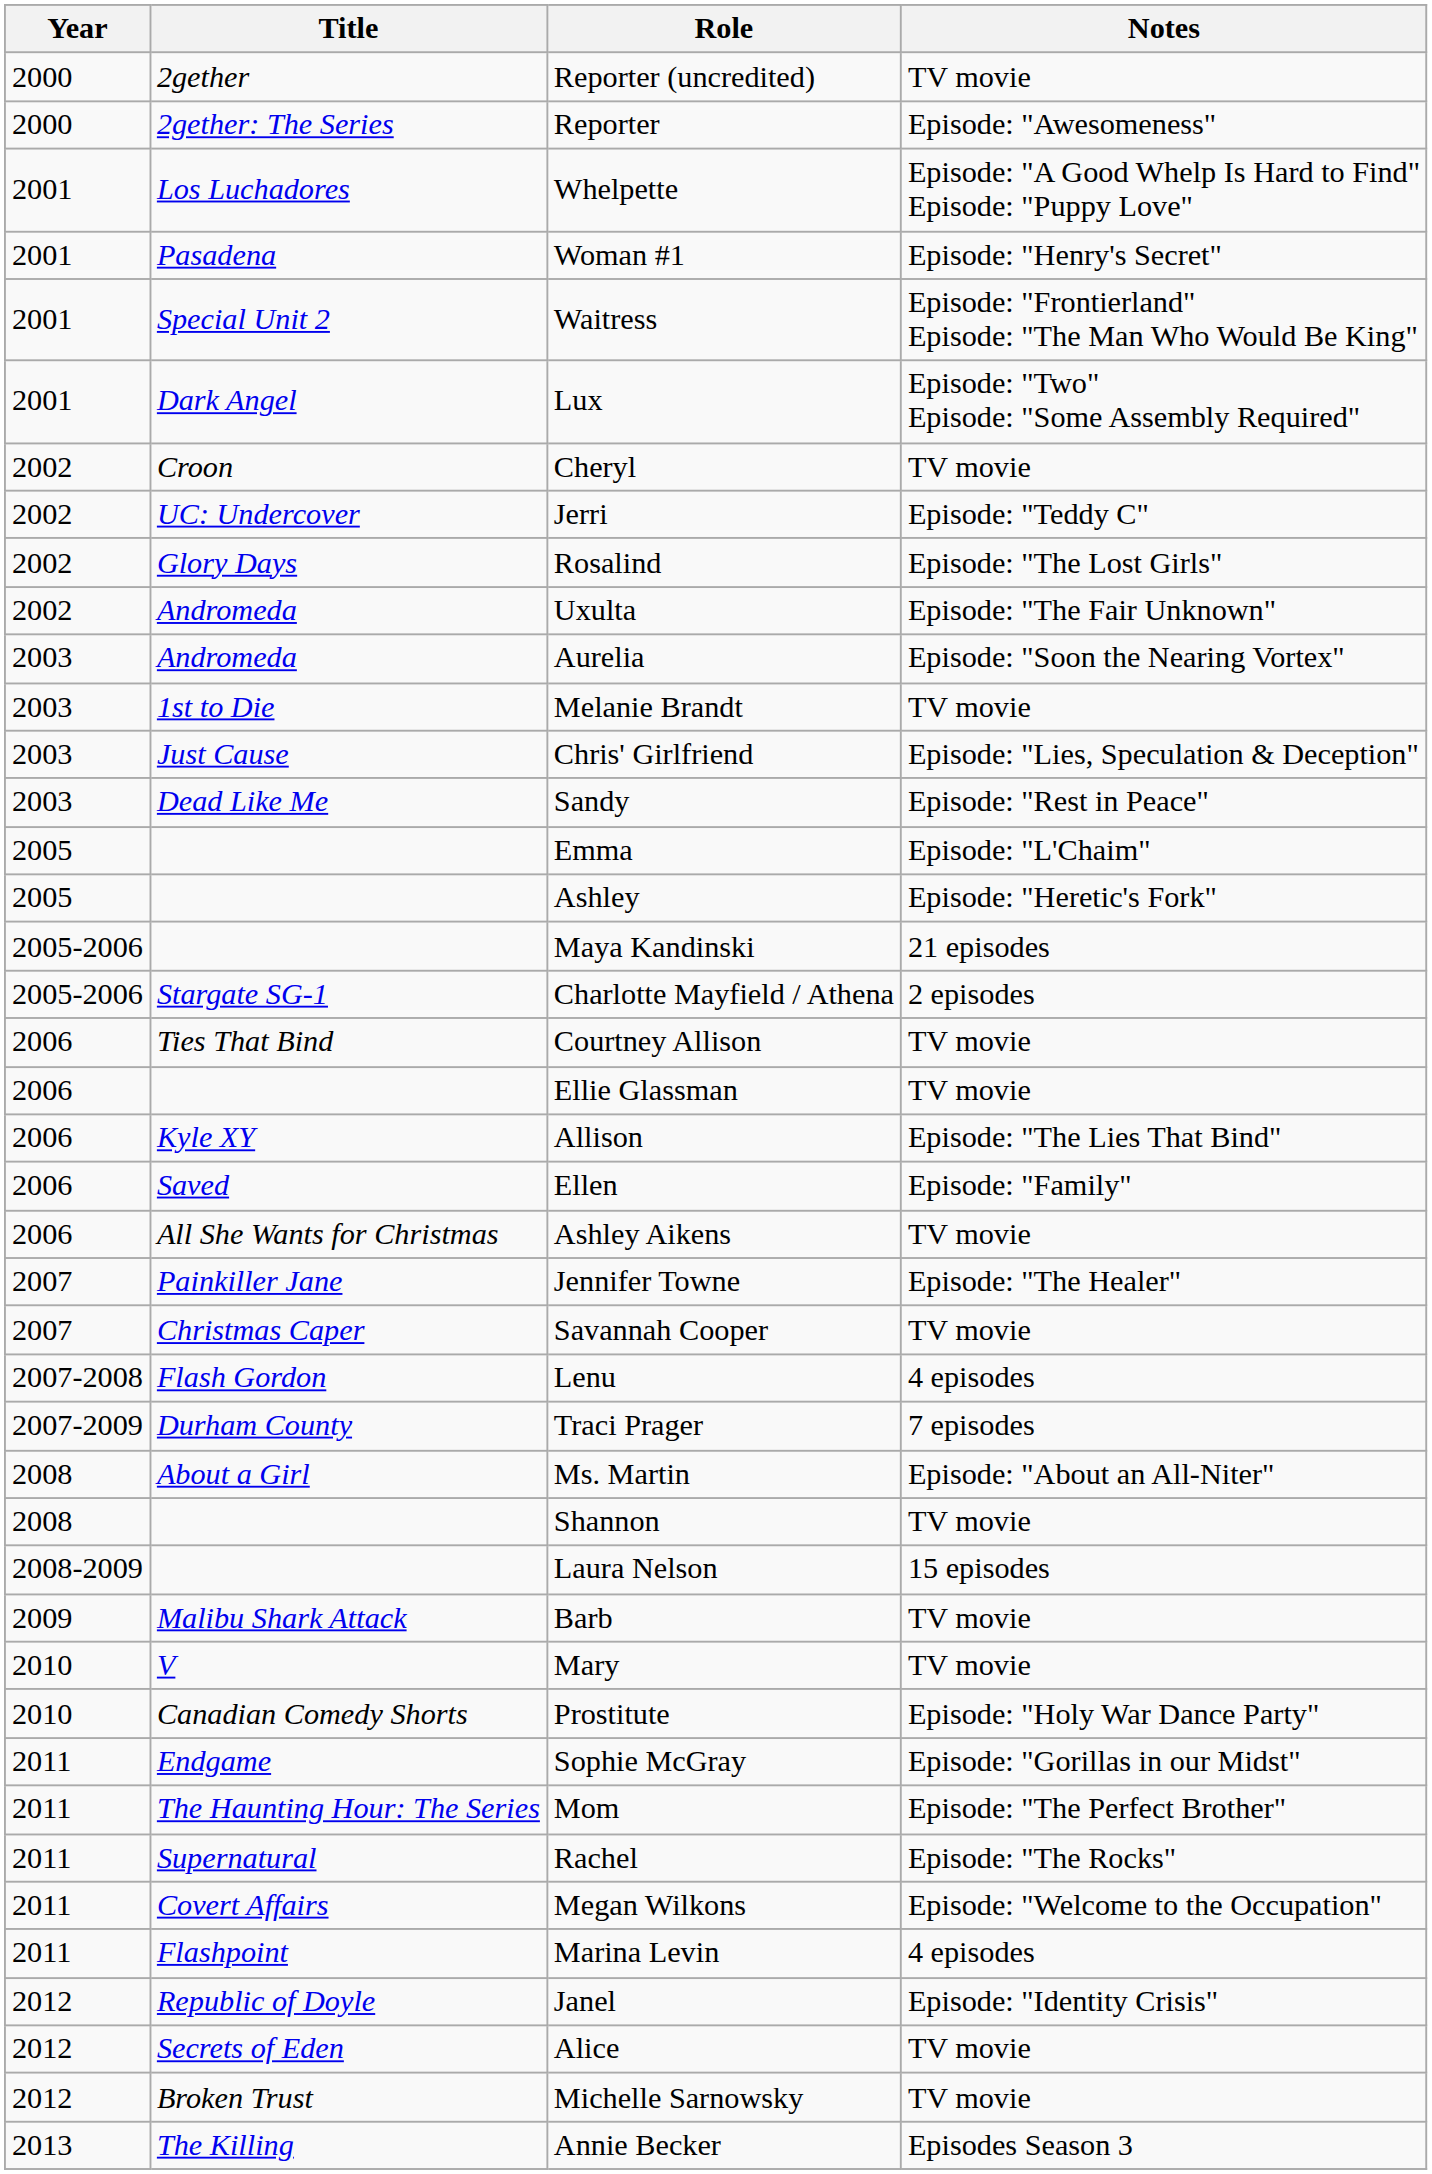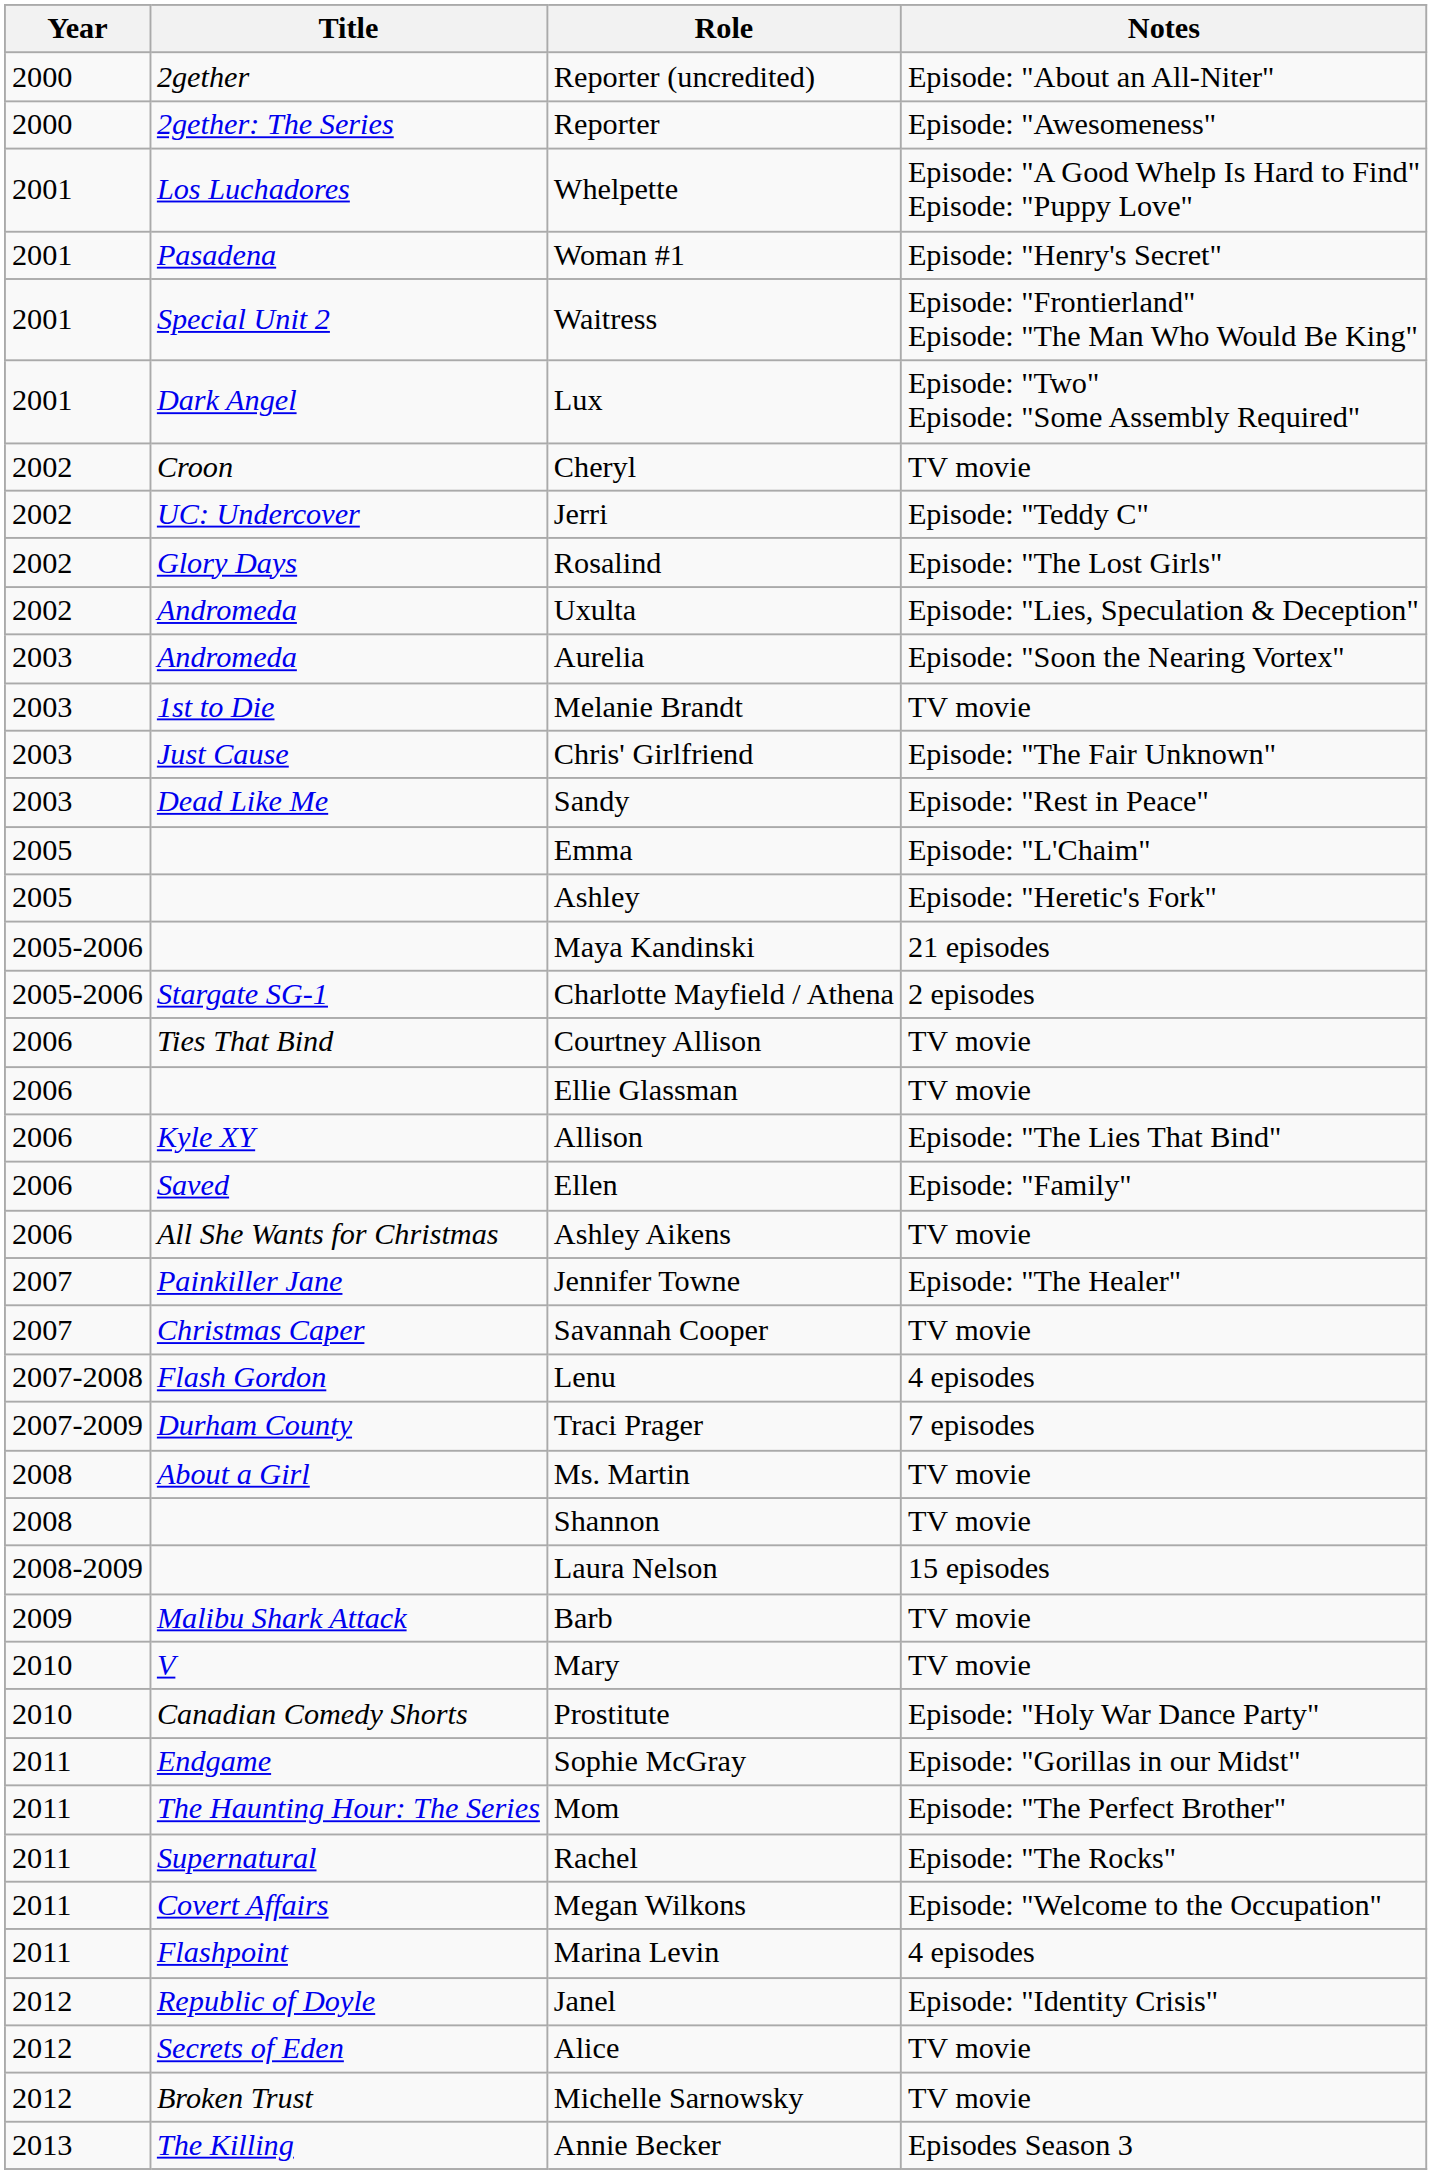Reporter (uncredited) | Notes: TV movie -> Episode: "About an All-Niter"
Uxulta | Notes: Episode: "The Fair Unknown" -> Episode: "Lies, Speculation & Deception"
Chris' Girlfriend | Notes: Episode: "Lies, Speculation & Deception" -> Episode: "The Fair Unknown"
Ms. Martin | Notes: Episode: "About an All-Niter" -> TV movie
